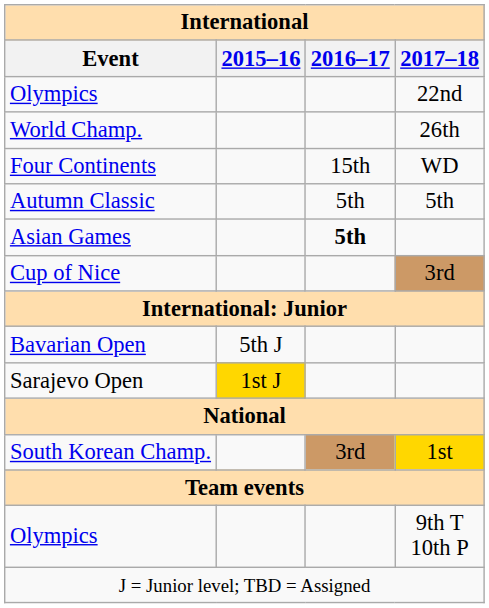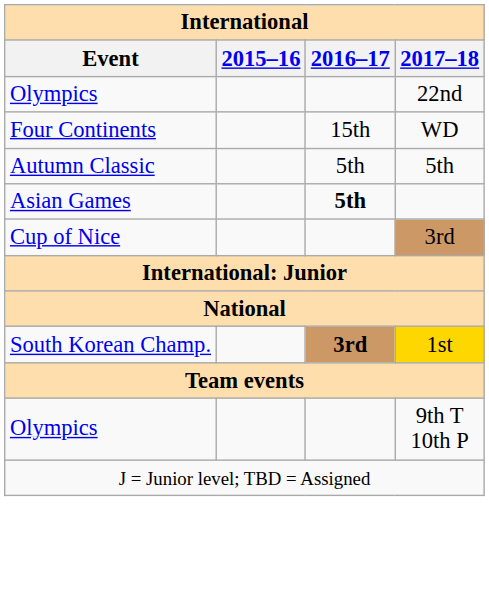- row: World Champ. | 26th
- row: Bavarian Open | 5th J
- row: Sarajevo Open | 1st J
South Korean Champ. | 2016–17: normal -> bold
